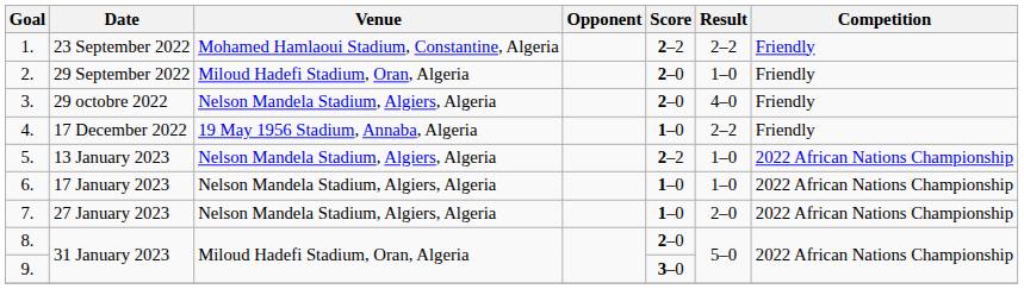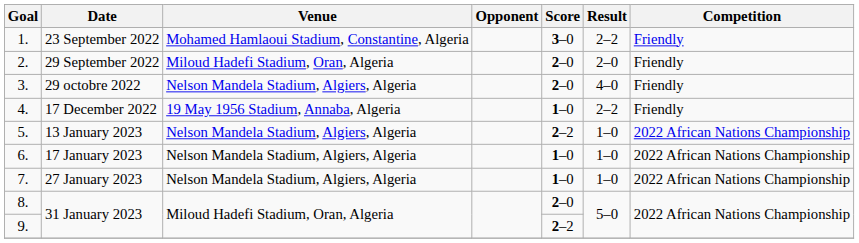1. | Score: 2–2 -> 3–0
2. | Result: 1–0 -> 2–0
7. | Result: 2–0 -> 1–0
9. | Score: 3–0 -> 2–2
